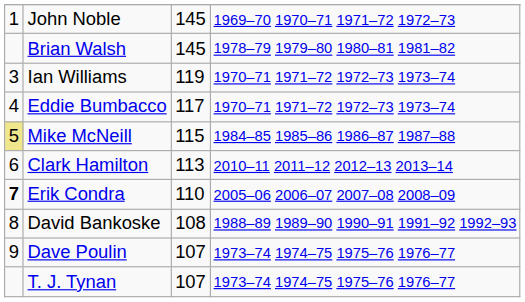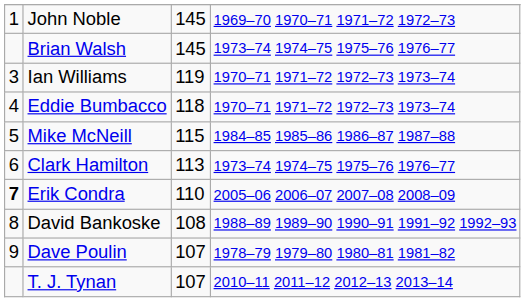Brian Walsh | column 4: 1978–79 1979–80 1980–81 1981–82 -> 1973–74 1974–75 1975–76 1976–77
Eddie Bumbacco | column 3: 117 -> 118
Mike McNeill | column 1: khaki background -> no background
Clark Hamilton | column 4: 2010–11 2011–12 2012–13 2013–14 -> 1973–74 1974–75 1975–76 1976–77
Dave Poulin | column 4: 1973–74 1974–75 1975–76 1976–77 -> 1978–79 1979–80 1980–81 1981–82
T. J. Tynan | column 4: 1973–74 1974–75 1975–76 1976–77 -> 2010–11 2011–12 2012–13 2013–14
